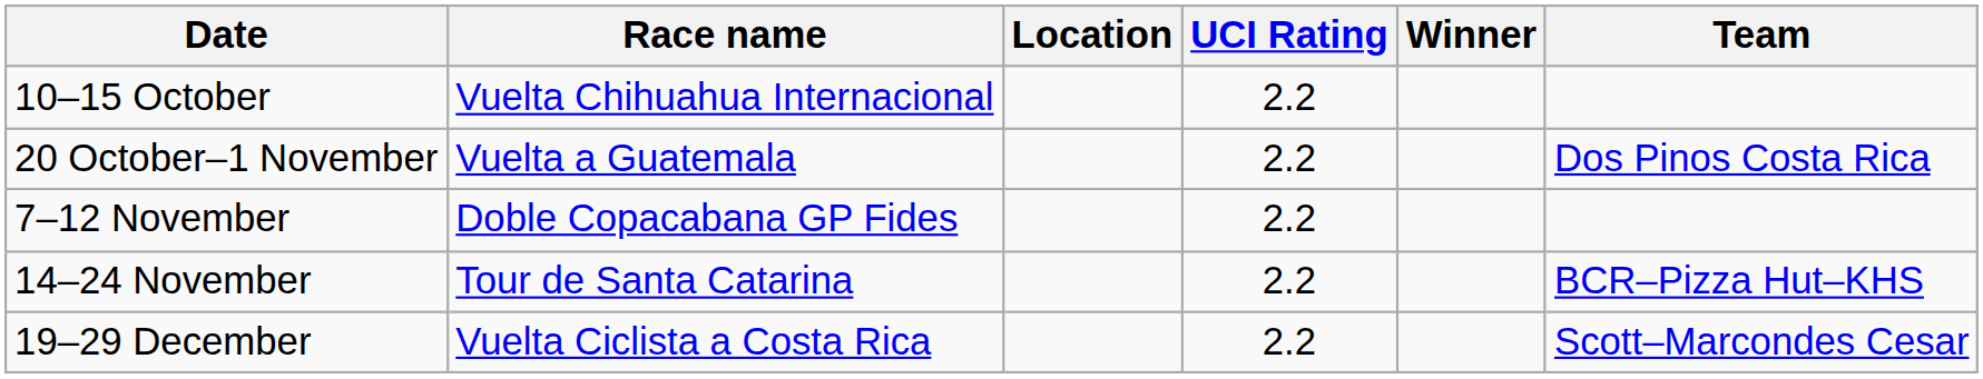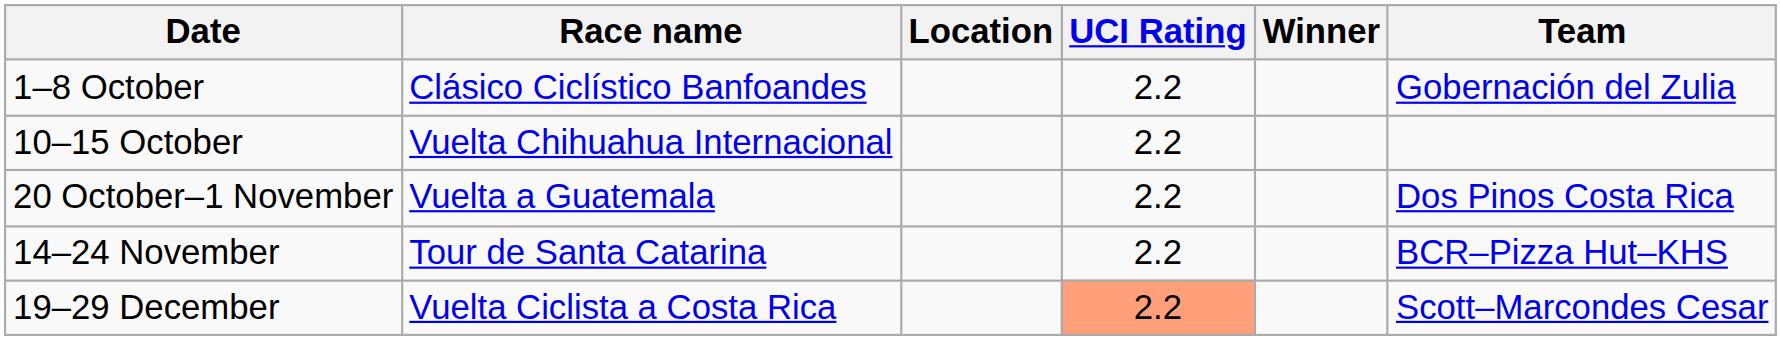+ row: 1–8 October | Clásico Ciclístico Banfoandes | 2.2 | Gobernación del Zulia
- row: 7–12 November | Doble Copacabana GP Fides | 2.2
19–29 December | UCI Rating: no background -> lightsalmon background
